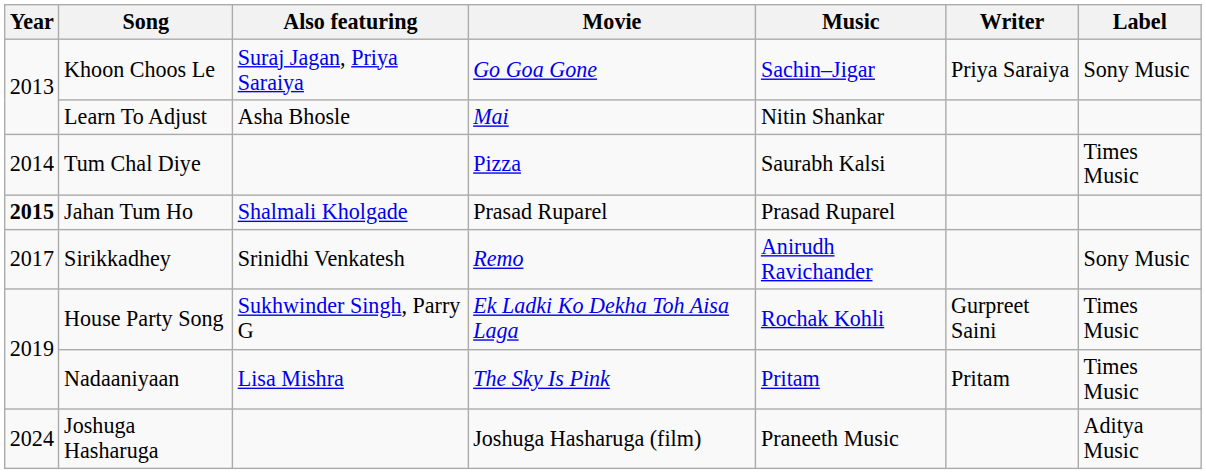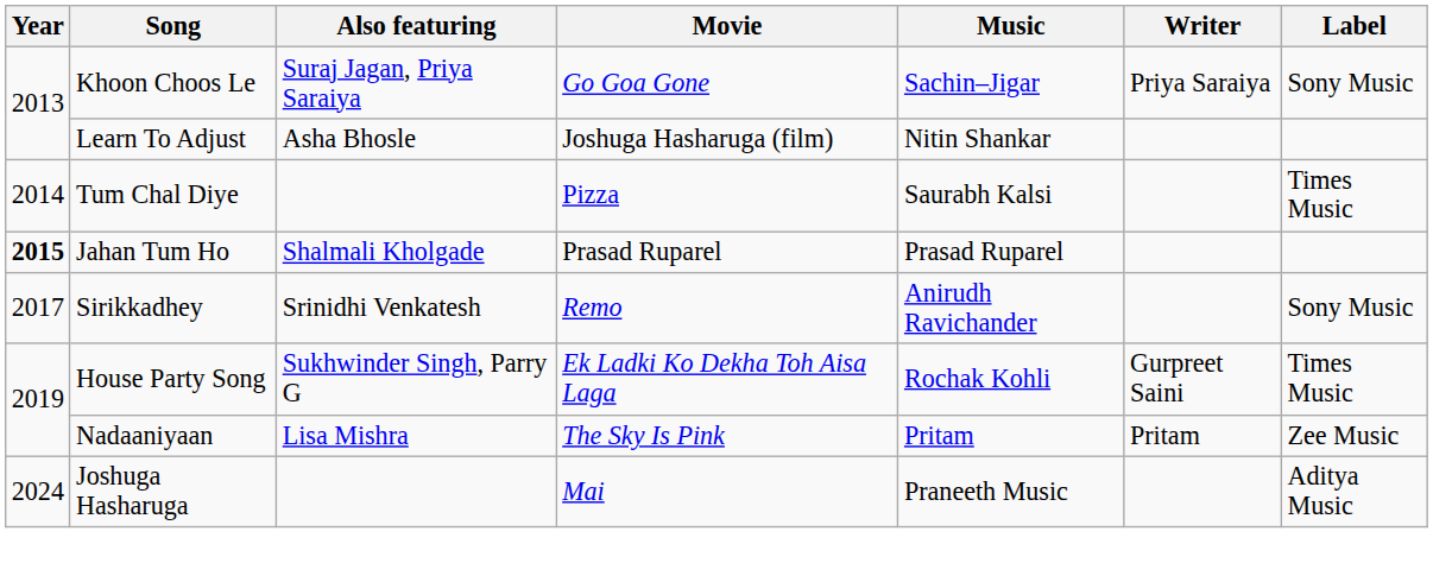Learn To Adjust | Movie: Mai -> Joshuga Hasharuga (film)
Nadaaniyaan | Label: Times Music -> Zee Music
Joshuga Hasharuga | Movie: Joshuga Hasharuga (film) -> Mai
